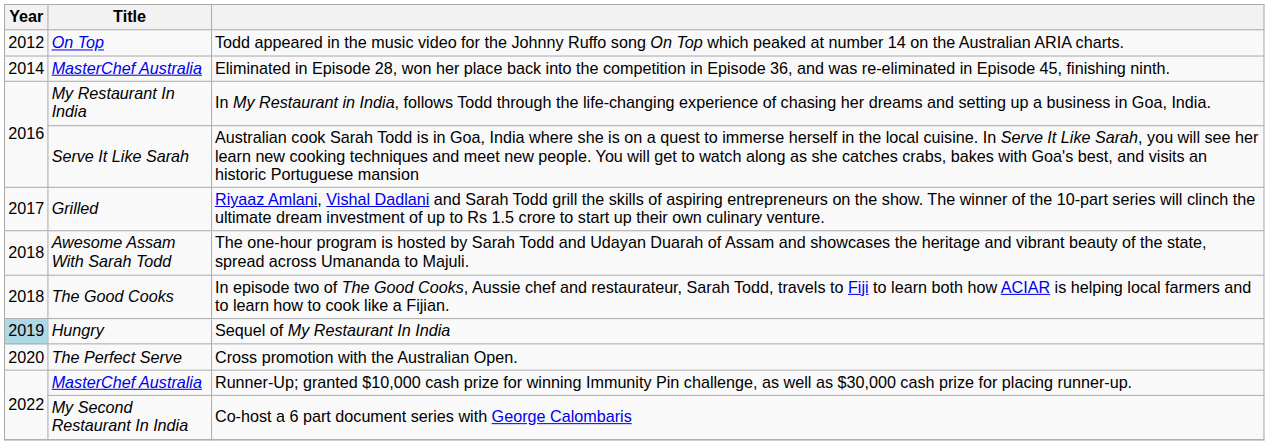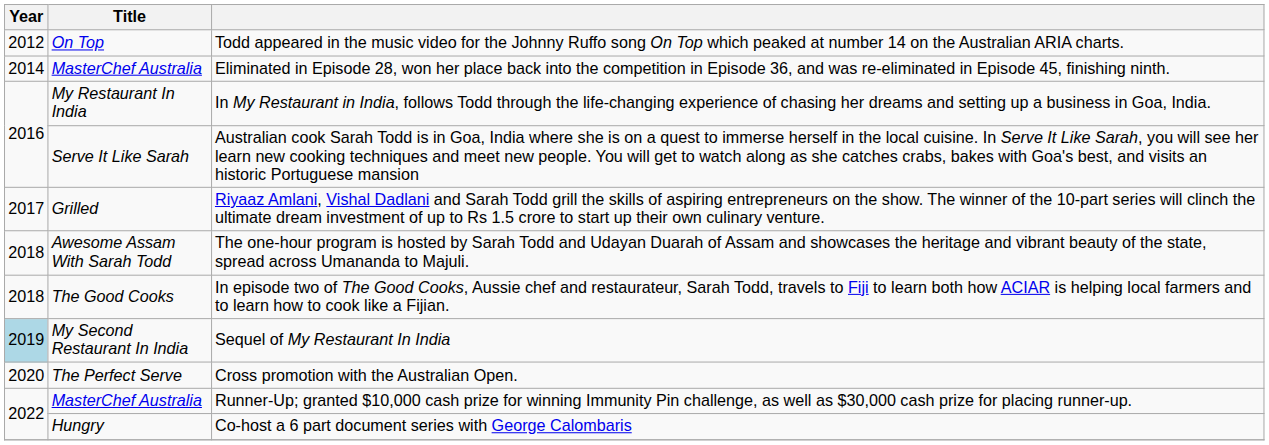Sequel of My Restaurant In India | Title: Hungry -> My Second Restaurant In India
Co-host a 6 part document series with George Calombaris | Title: My Second Restaurant In India -> Hungry
